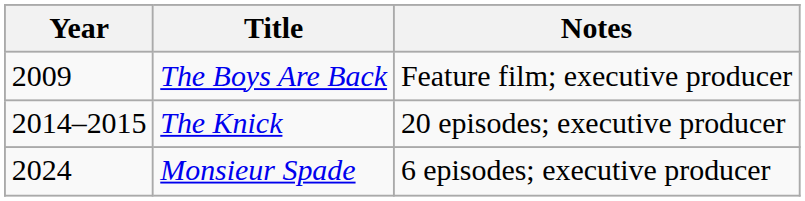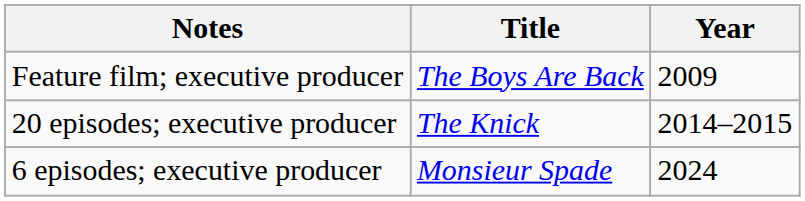columns swapped: Year <-> Notes
